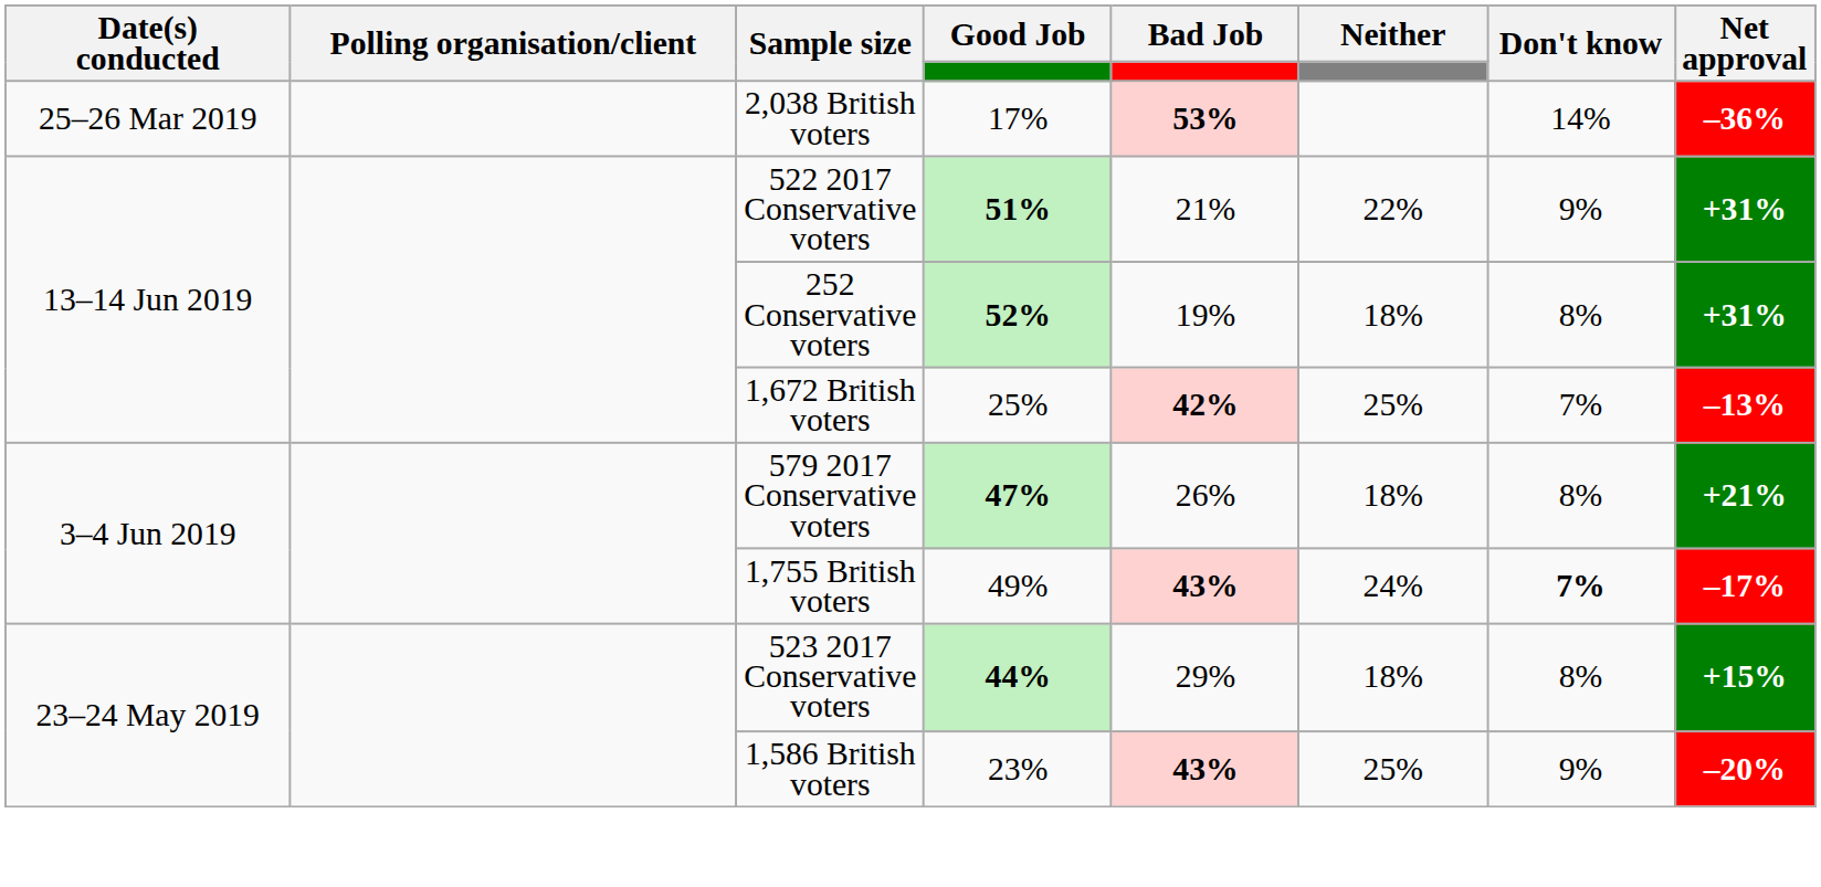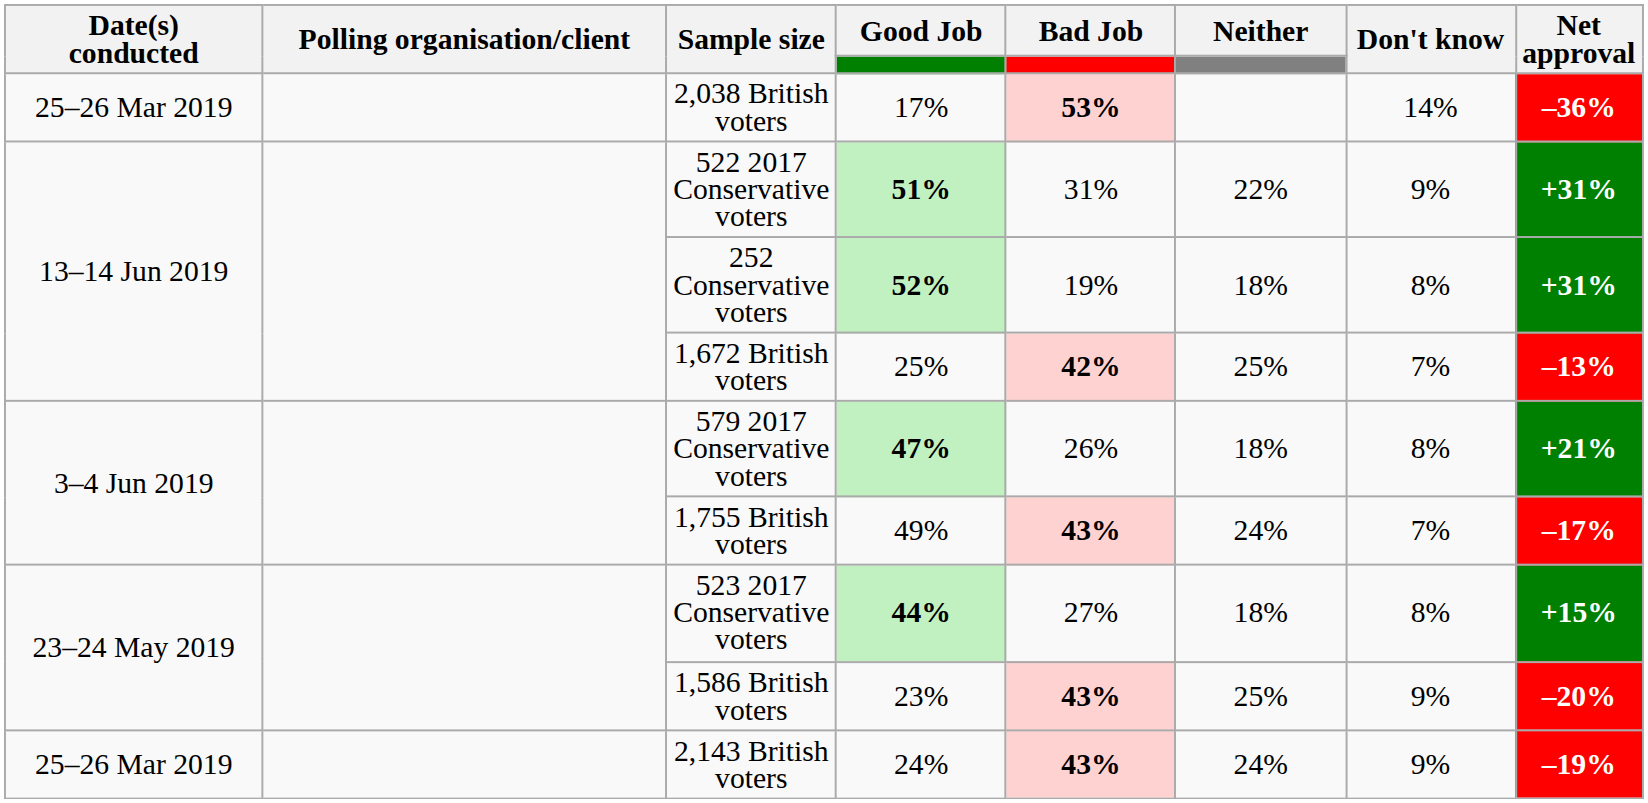522 2017 Conservative voters | Bad Job: 21% -> 31%
1,755 British voters | Don't know: bold -> normal
523 2017 Conservative voters | Bad Job: 29% -> 27%
+ row: 25–26 Mar 2019 | 2,143 British voters | 24% | 43% | 24% | 9% | –19%
